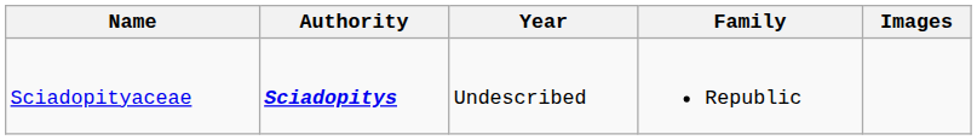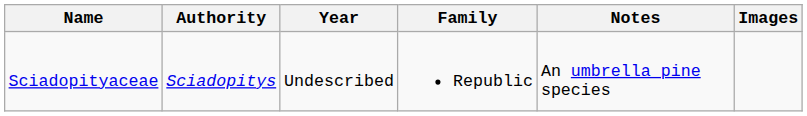+ column: Notes | An umbrella pine species
Sciadopityaceae | Authority: bold -> normal
